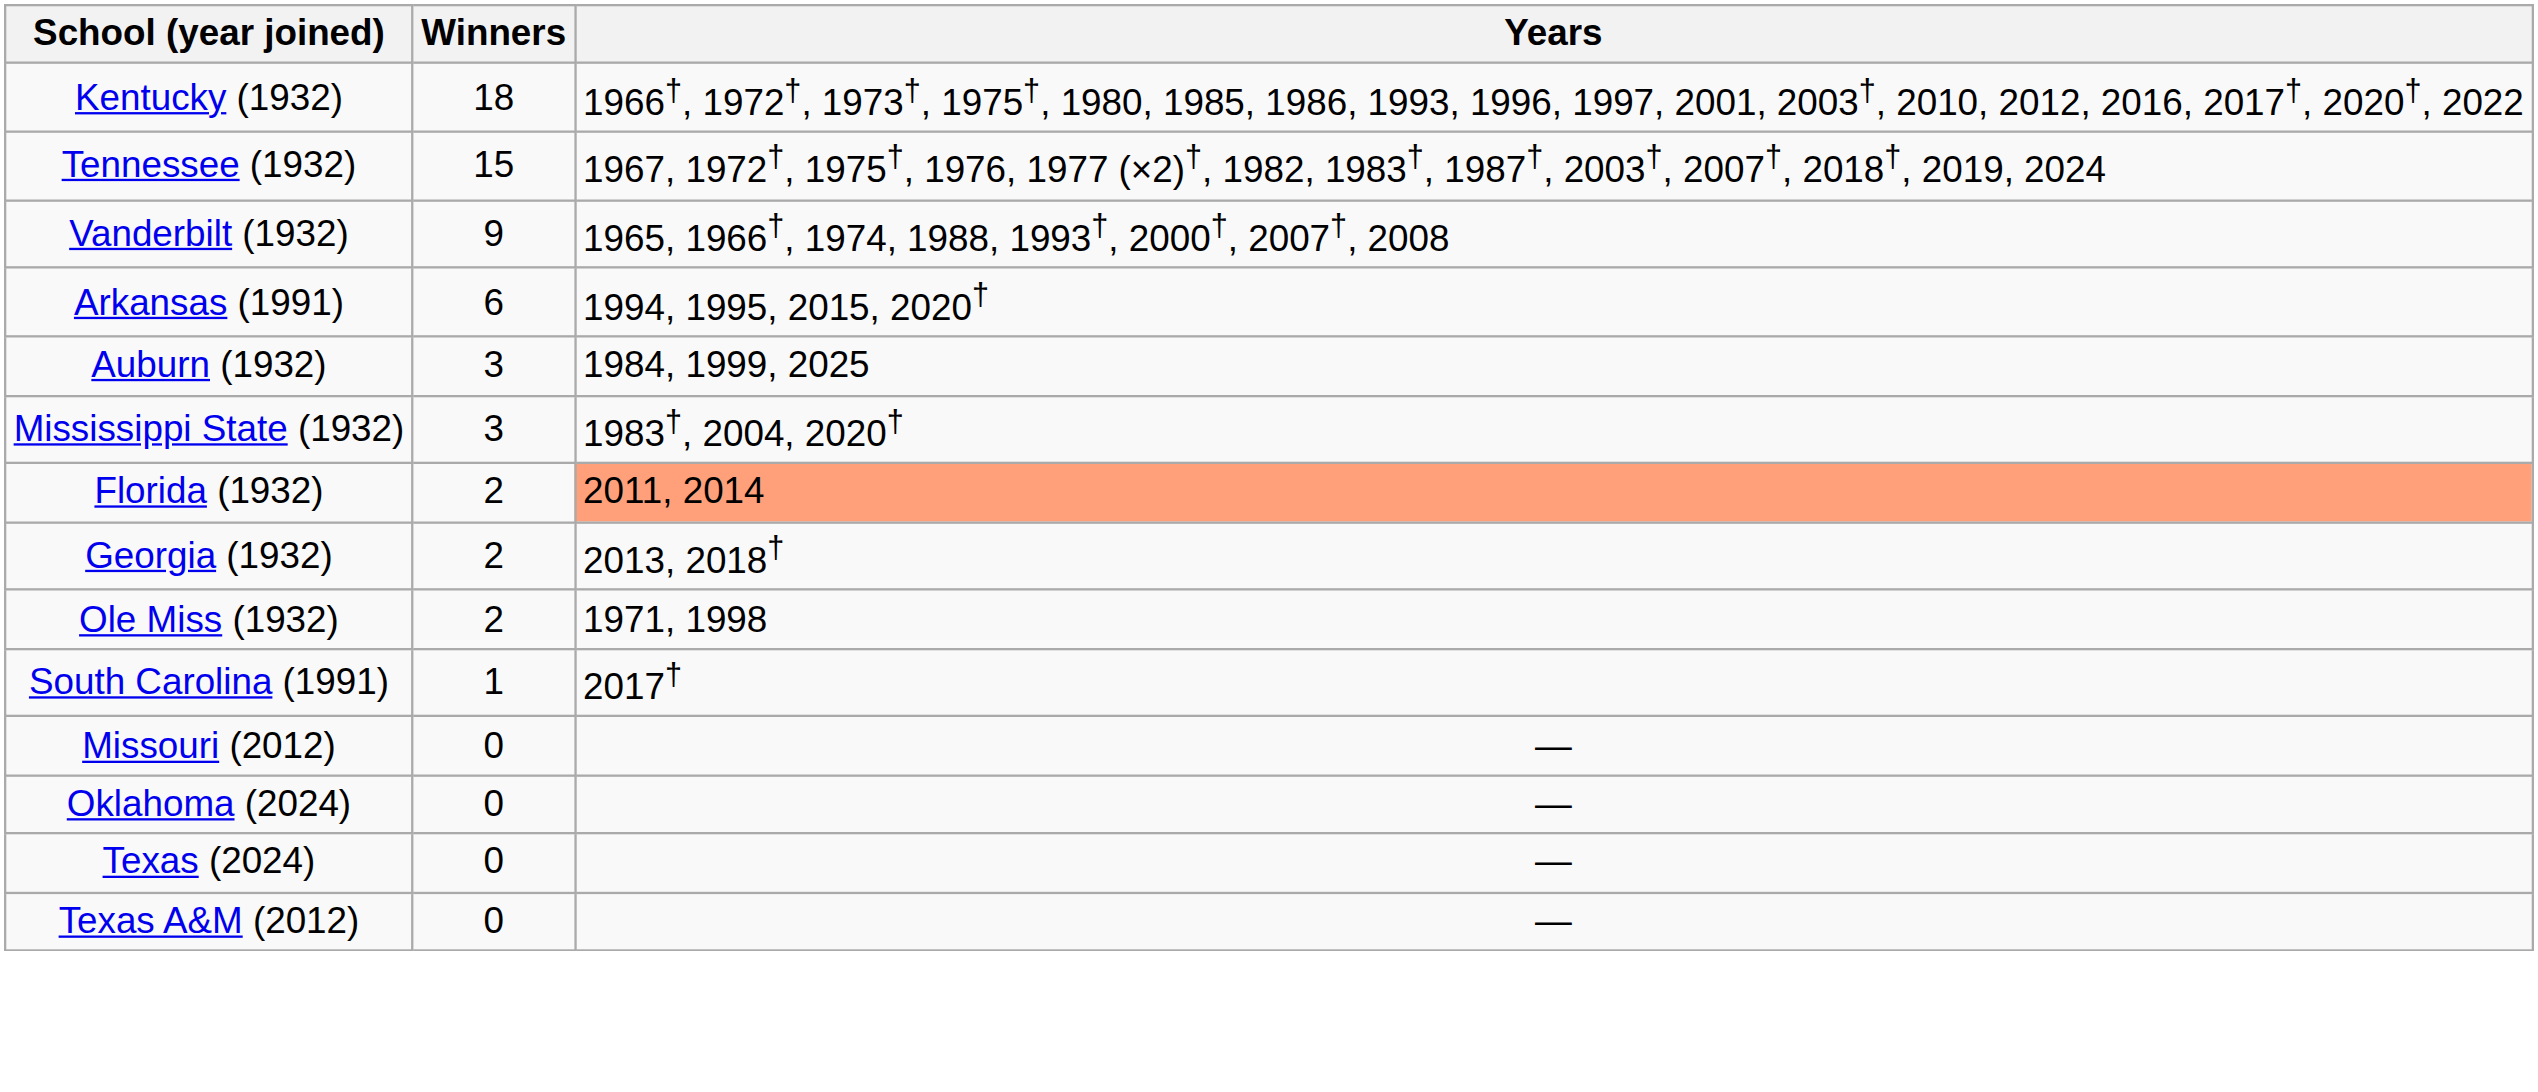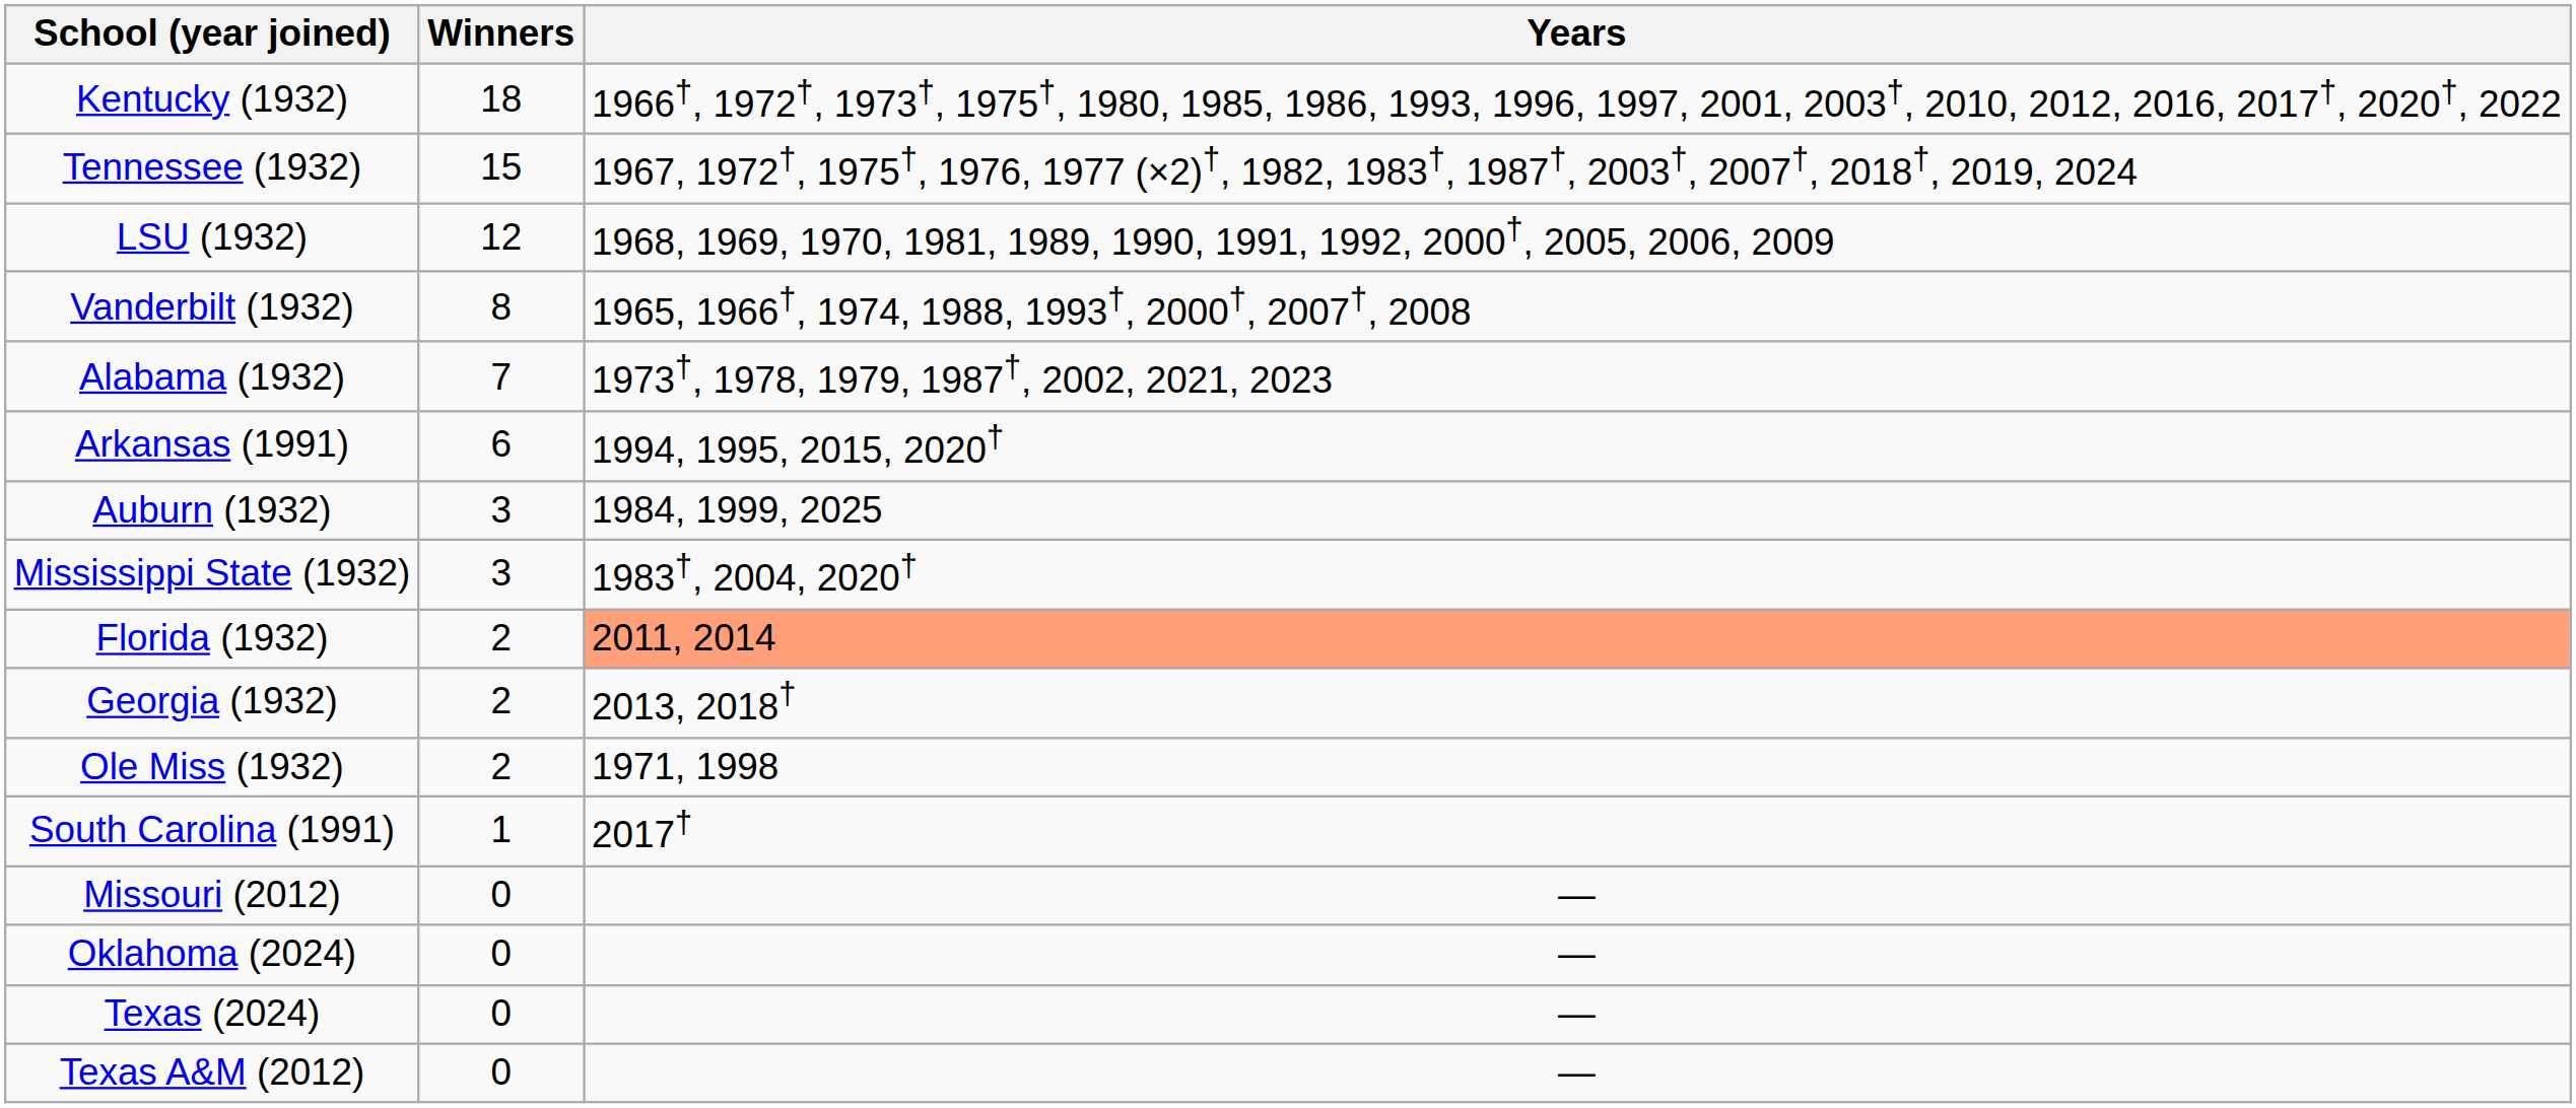+ row: LSU (1932) | 12 | 1968, 1969, 1970, 1981, 1989, 1990, 1991, 1992, 2000†, 2005, 2006, 2009
Vanderbilt (1932) | Winners: 9 -> 8
+ row: Alabama (1932) | 7 | 1973†, 1978, 1979, 1987†, 2002, 2021, 2023
